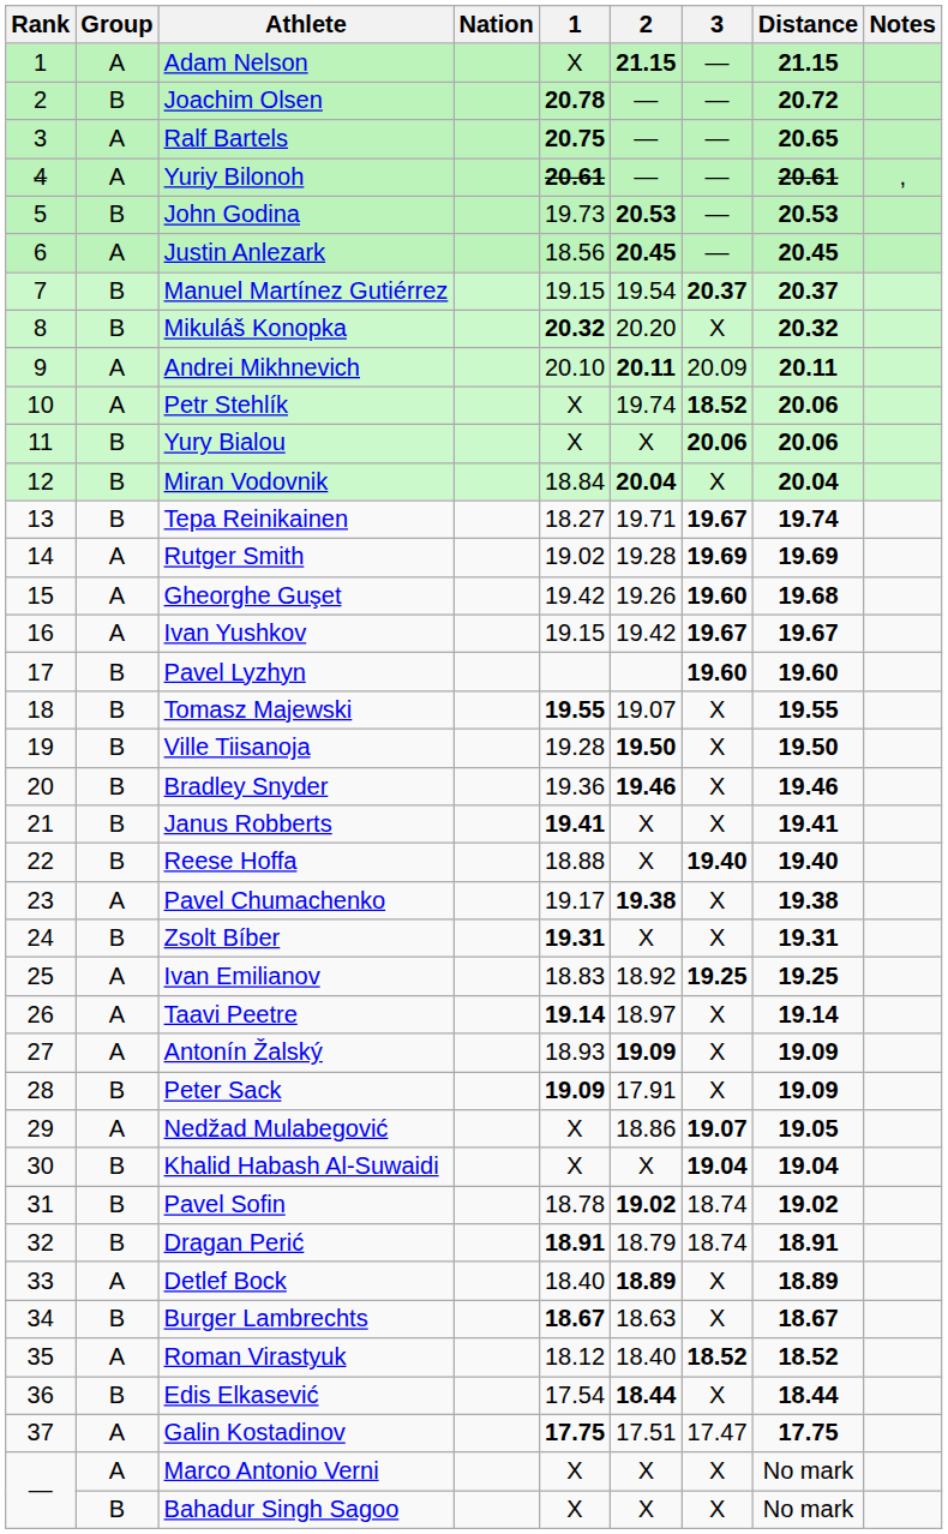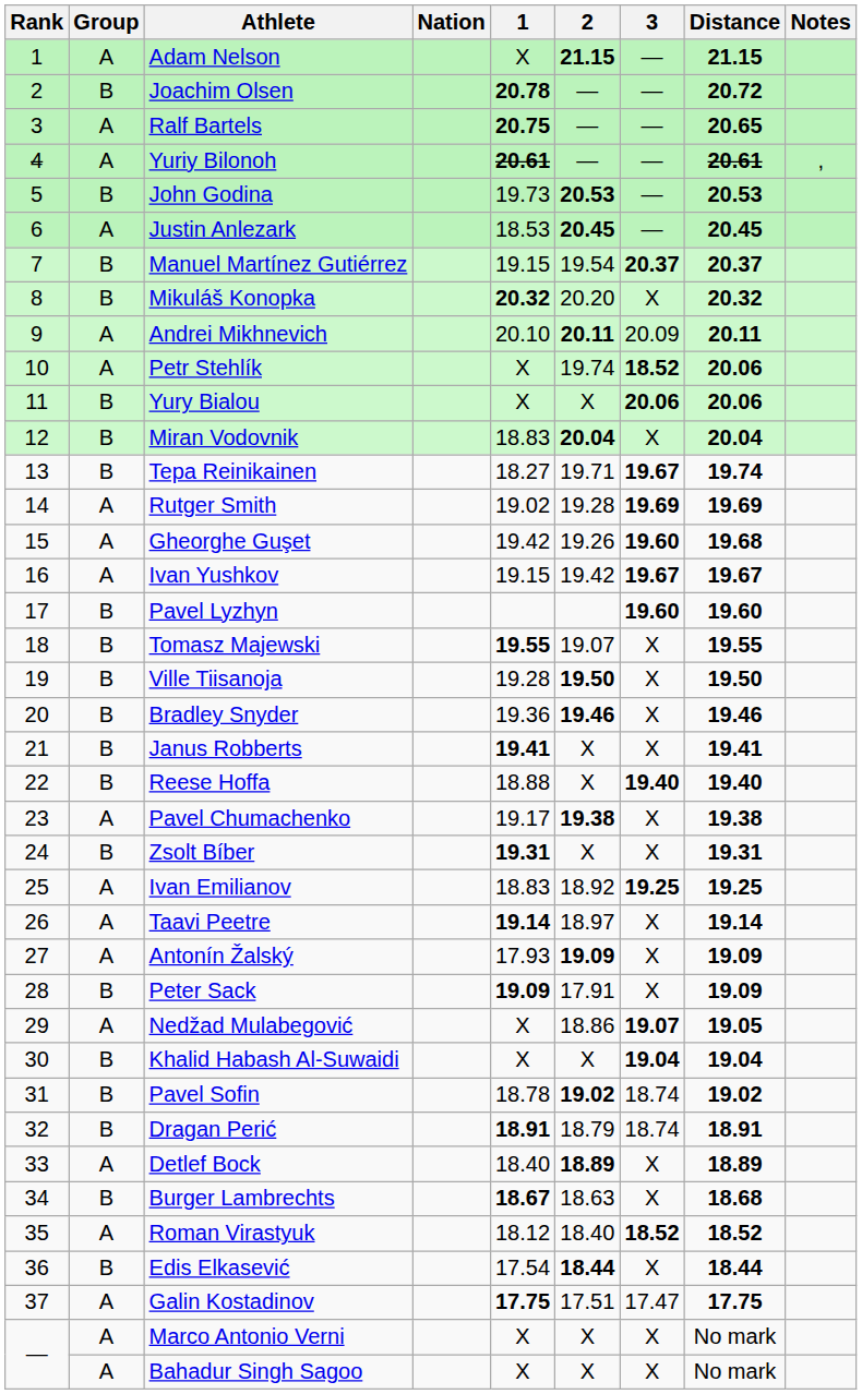Justin Anlezark | 1: 18.56 -> 18.53
Miran Vodovnik | 1: 18.84 -> 18.83
Antonín Žalský | 1: 18.93 -> 17.93
Burger Lambrechts | Distance: 18.67 -> 18.68
Bahadur Singh Sagoo | Group: B -> A
